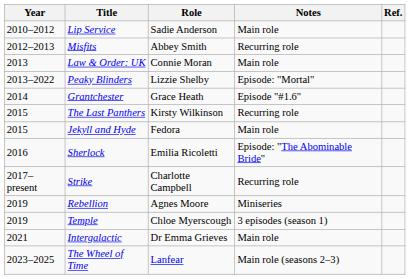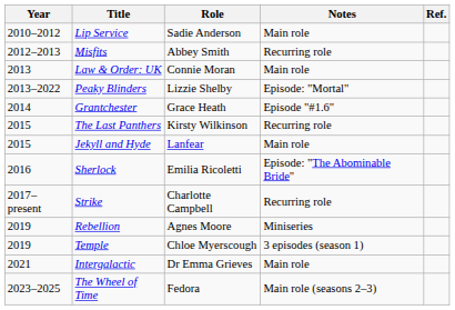Jekyll and Hyde | Role: Fedora -> Lanfear
The Wheel of Time | Role: Lanfear -> Fedora
